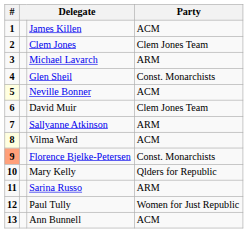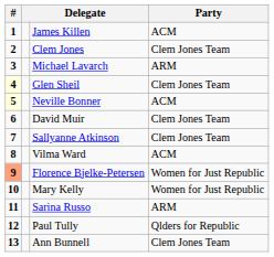Glen Sheil | #: no background -> lightyellow background
Glen Sheil | Party: Const. Monarchists -> Clem Jones Team
Sallyanne Atkinson | Party: ARM -> Clem Jones Team
Vilma Ward | #: lightyellow background -> no background
Florence Bjelke-Petersen | Party: Const. Monarchists -> Women for Just Republic
Mary Kelly | Party: Qlders for Republic -> Women for Just Republic
Paul Tully | Party: Women for Just Republic -> Qlders for Republic
Ann Bunnell | Party: ACM -> Clem Jones Team
